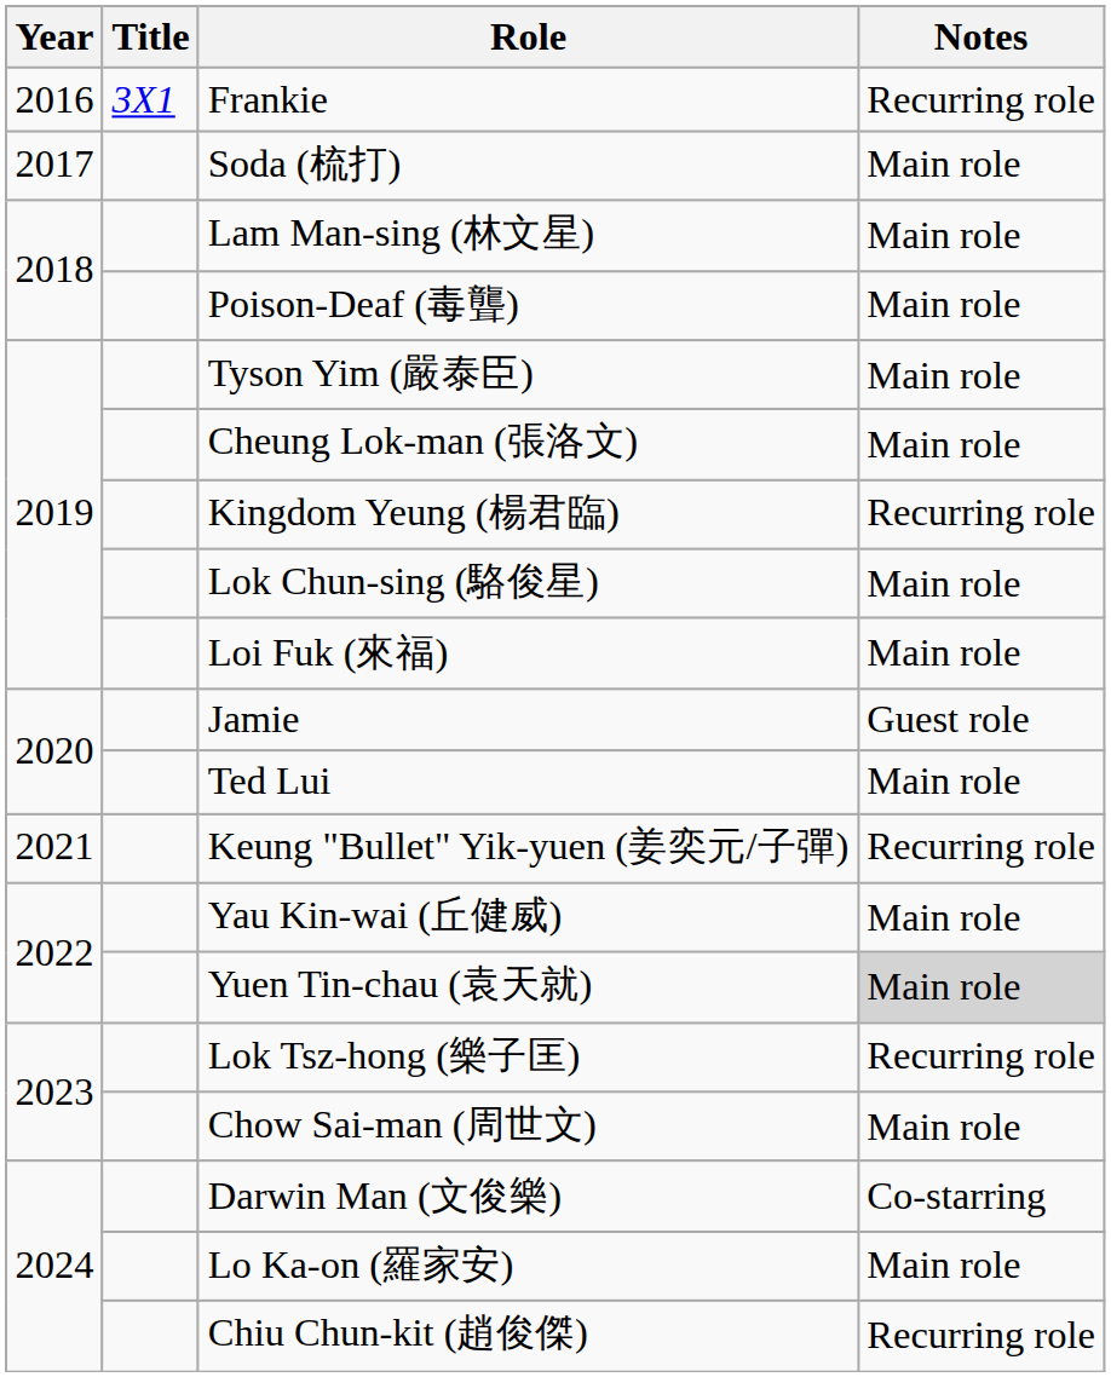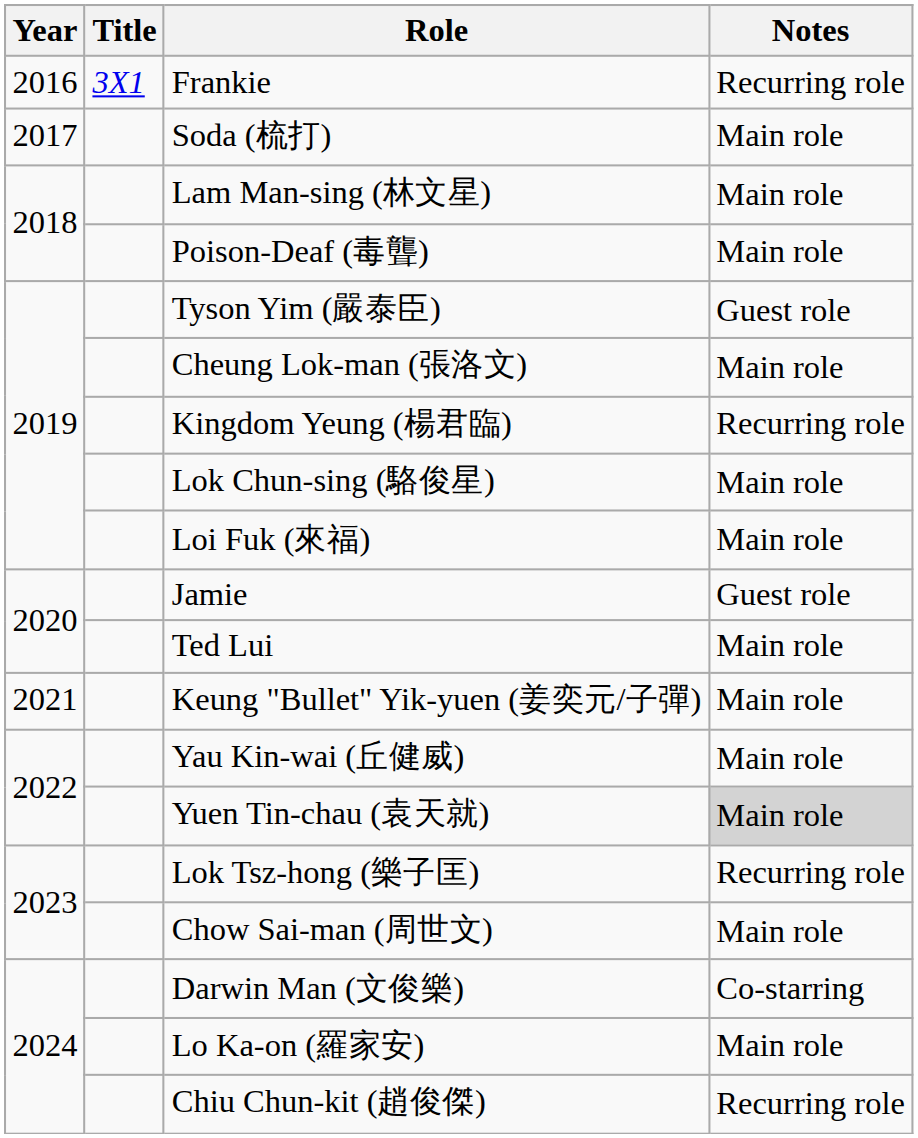Tyson Yim (嚴泰臣) | Notes: Main role -> Guest role
Keung "Bullet" Yik-yuen (姜奕元/子彈) | Notes: Recurring role -> Main role
